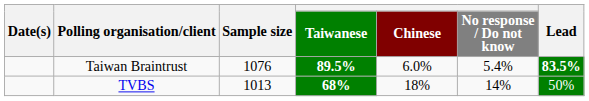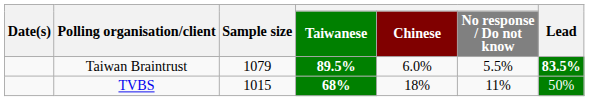Taiwan Braintrust | Sample size: 1076 -> 1079
Taiwan Braintrust | No response / Do not know: 5.4% -> 5.5%
TVBS | Sample size: 1013 -> 1015
TVBS | No response / Do not know: 14% -> 11%
